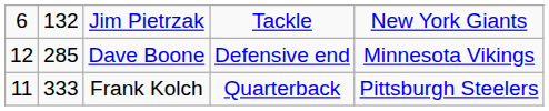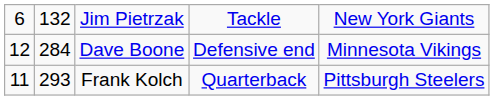Dave Boone | column 2: 285 -> 284
Frank Kolch | column 2: 333 -> 293
